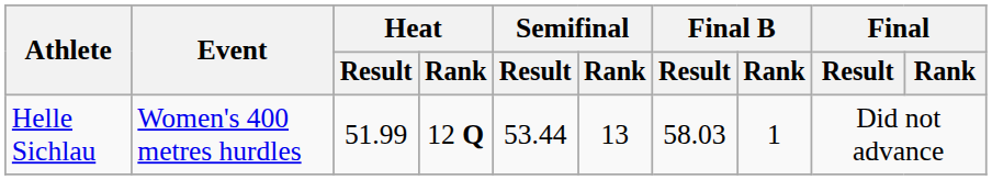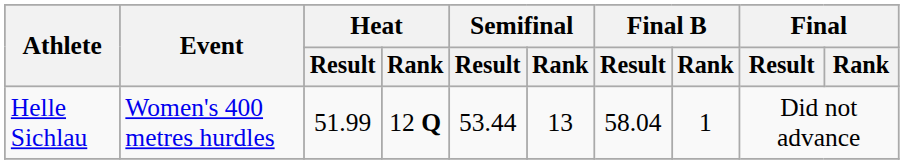Helle Sichlau | Final B / Result: 58.03 -> 58.04
